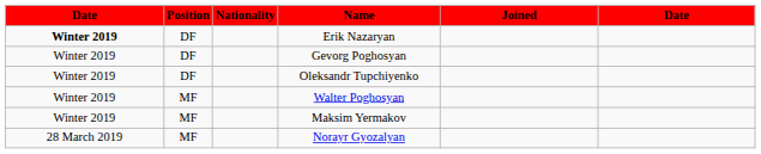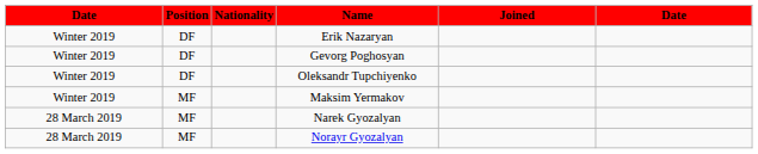Erik Nazaryan | column 1: bold -> normal
- row: Winter 2019 | MF | Walter Poghosyan
+ row: 28 March 2019 | MF | Narek Gyozalyan
